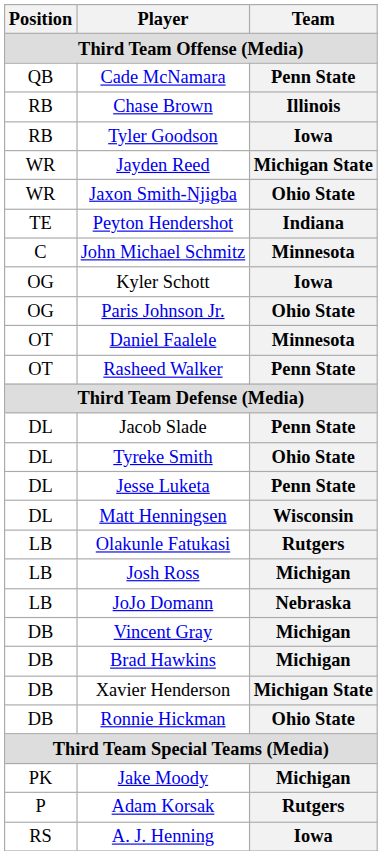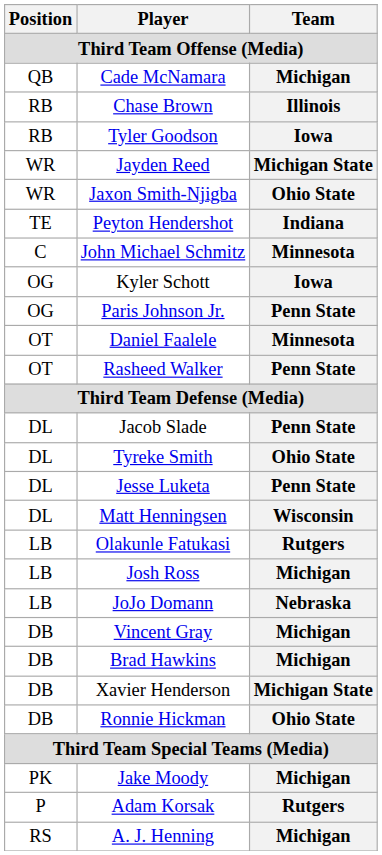Cade McNamara | Team: Penn State -> Michigan
Paris Johnson Jr. | Team: Ohio State -> Penn State
A. J. Henning | Team: Iowa -> Michigan
